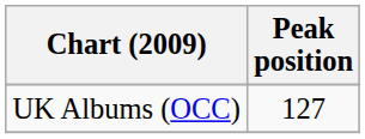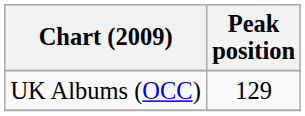UK Albums (OCC) | Peak position: 127 -> 129
